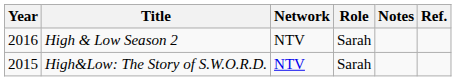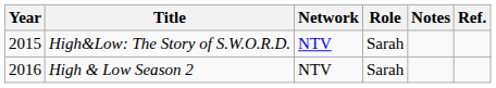rows swapped: High&Low: The Story of S.W.O.R.D. <-> High & Low Season 2
